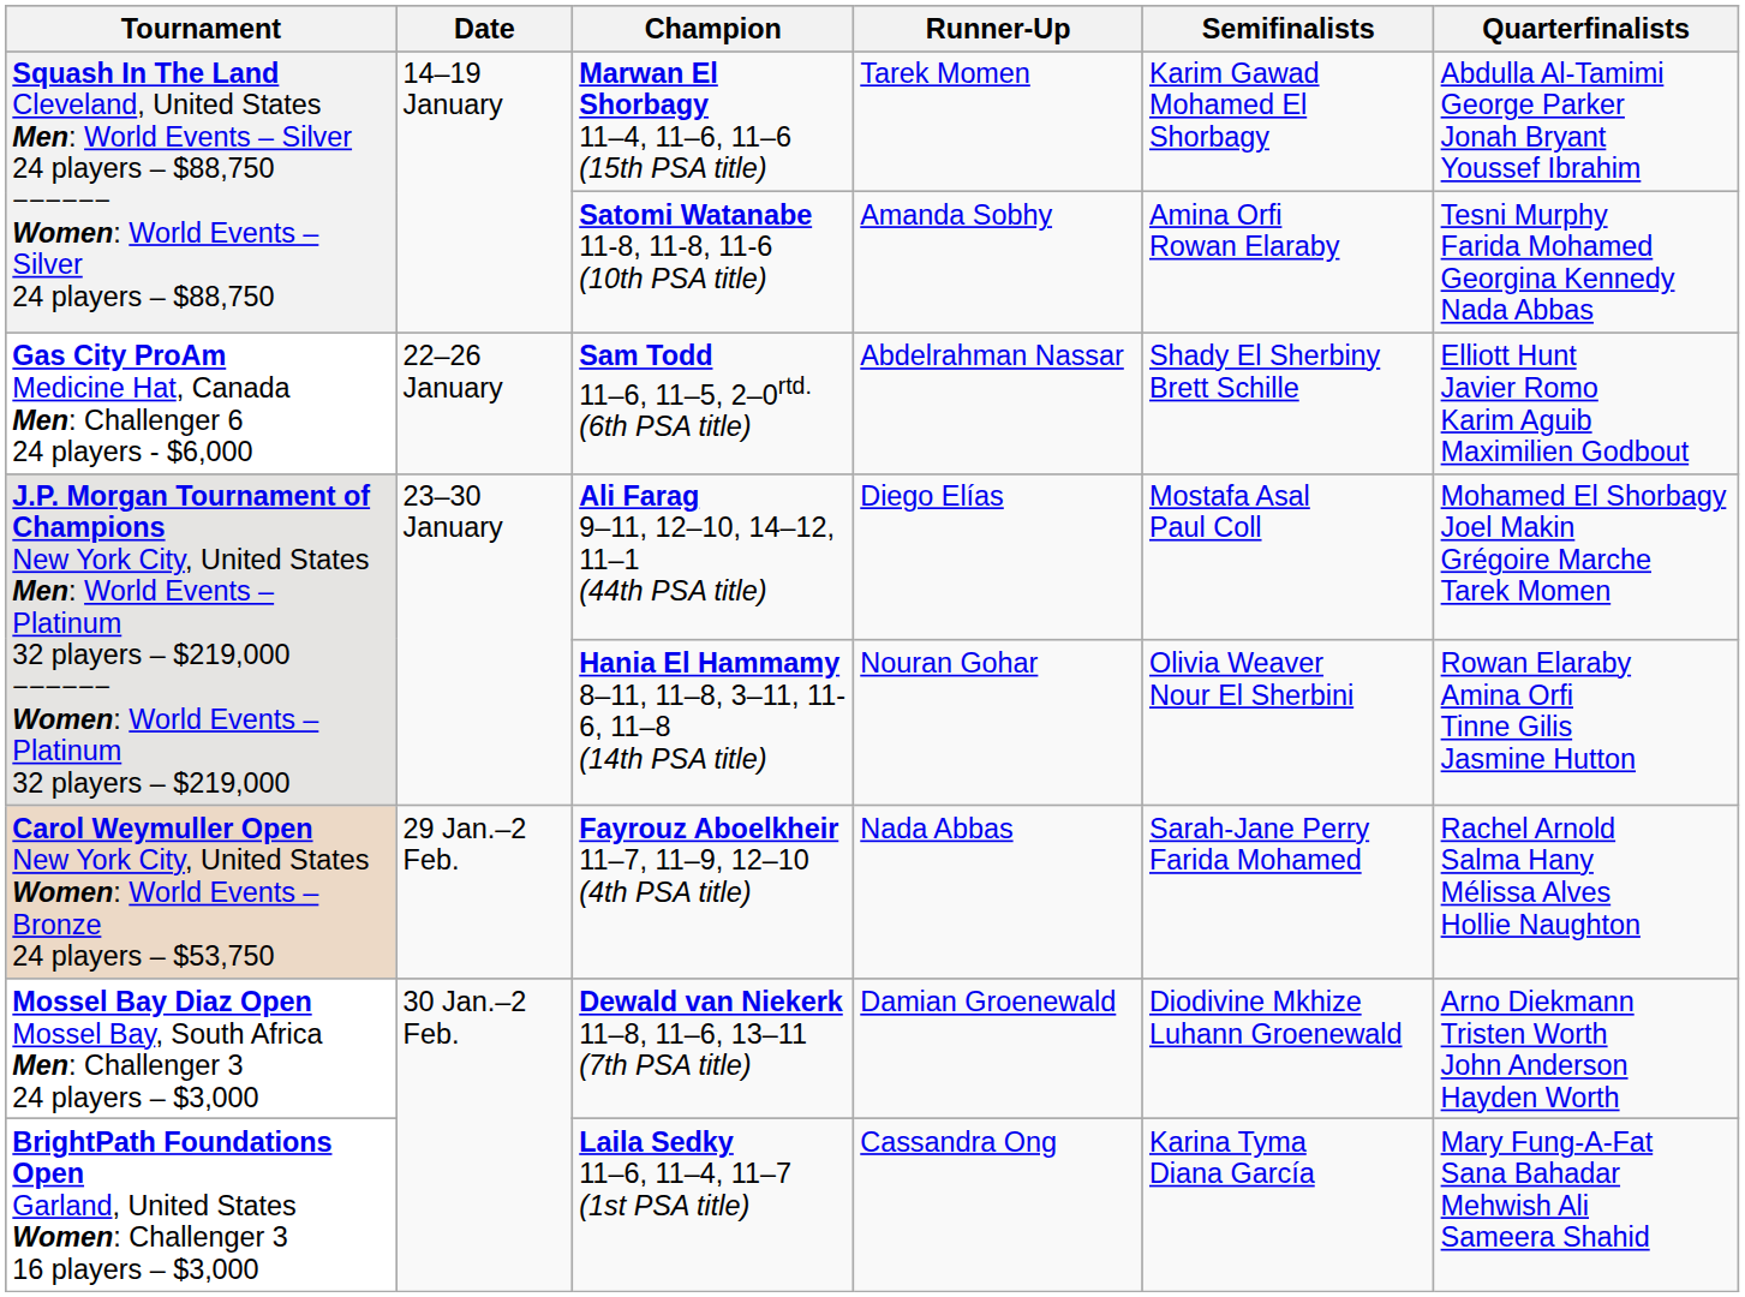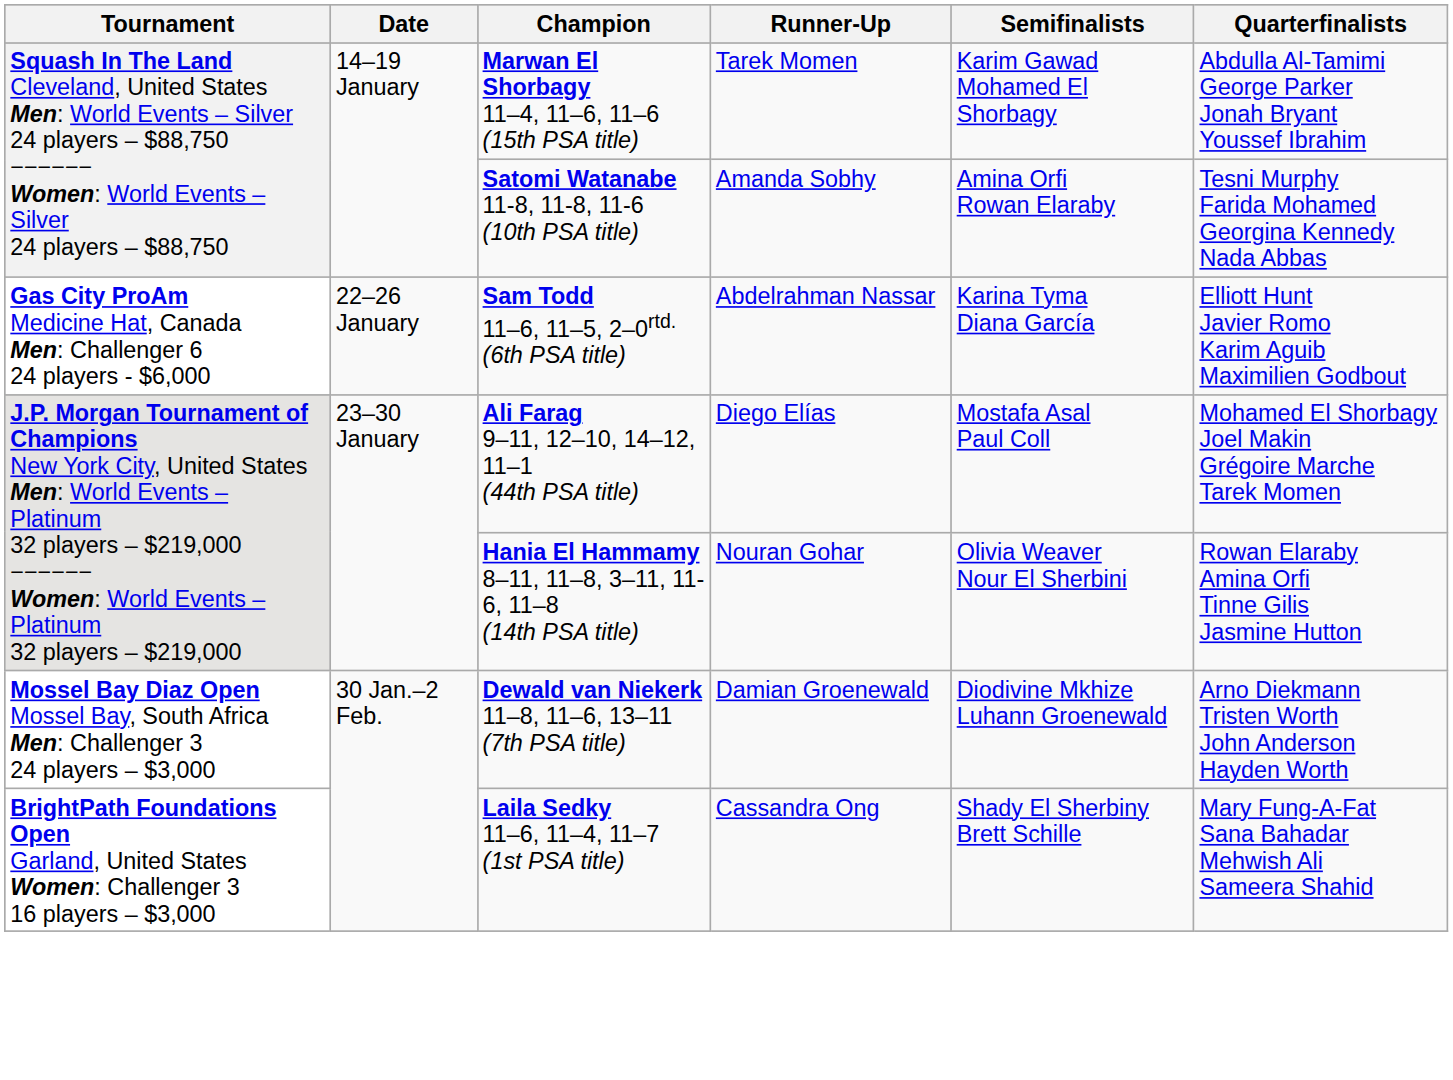Sam Todd 11–6, 11–5, 2–0rtd. (6th PSA title) | Semifinalists: Shady El Sherbiny Brett Schille -> Karina Tyma Diana García
- row: Carol Weymuller Open New York City, United States Women: World Events – Bronze 24 players – $53,750 | 29 Jan.–2 Feb. | Fayrouz Aboelkheir 11–7, 11–9, 12–10 (4th PSA title) | Nada Abbas | Sarah-Jane Perry Farida Mohamed | Rachel Arnold Salma Hany Mélissa Alves Hollie Naughton
Laila Sedky 11–6, 11–4, 11–7 (1st PSA title) | Semifinalists: Karina Tyma Diana García -> Shady El Sherbiny Brett Schille
